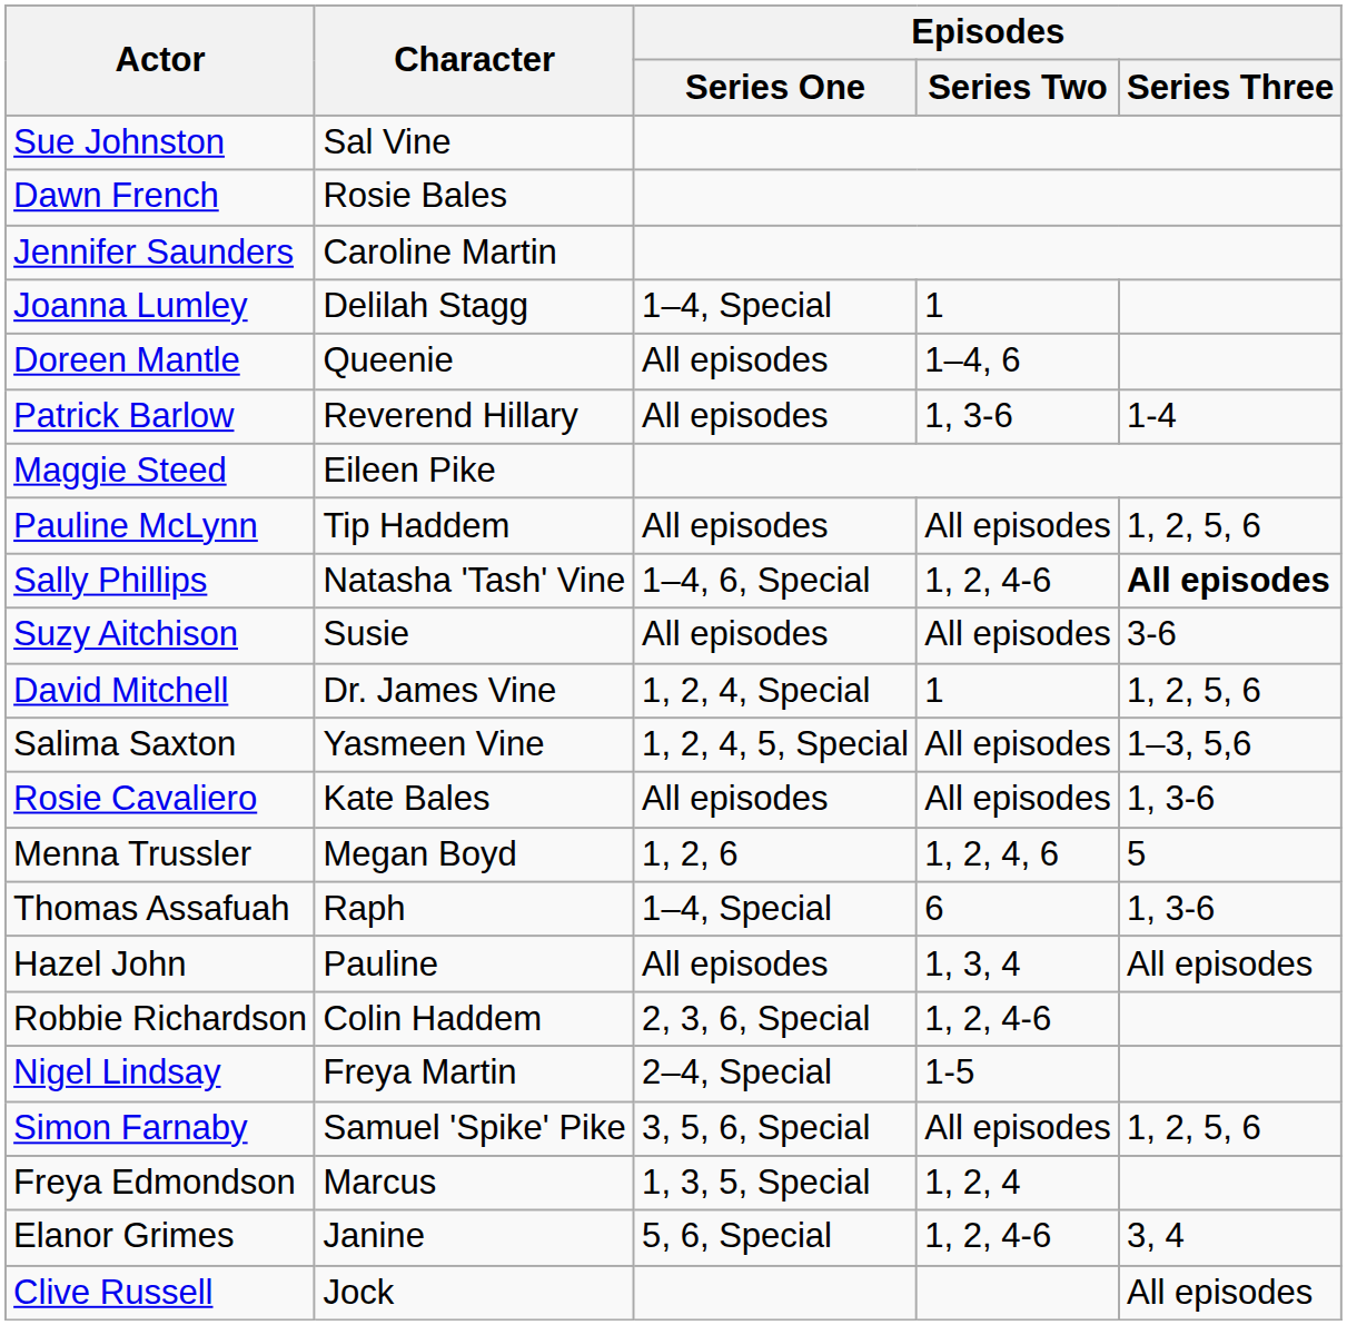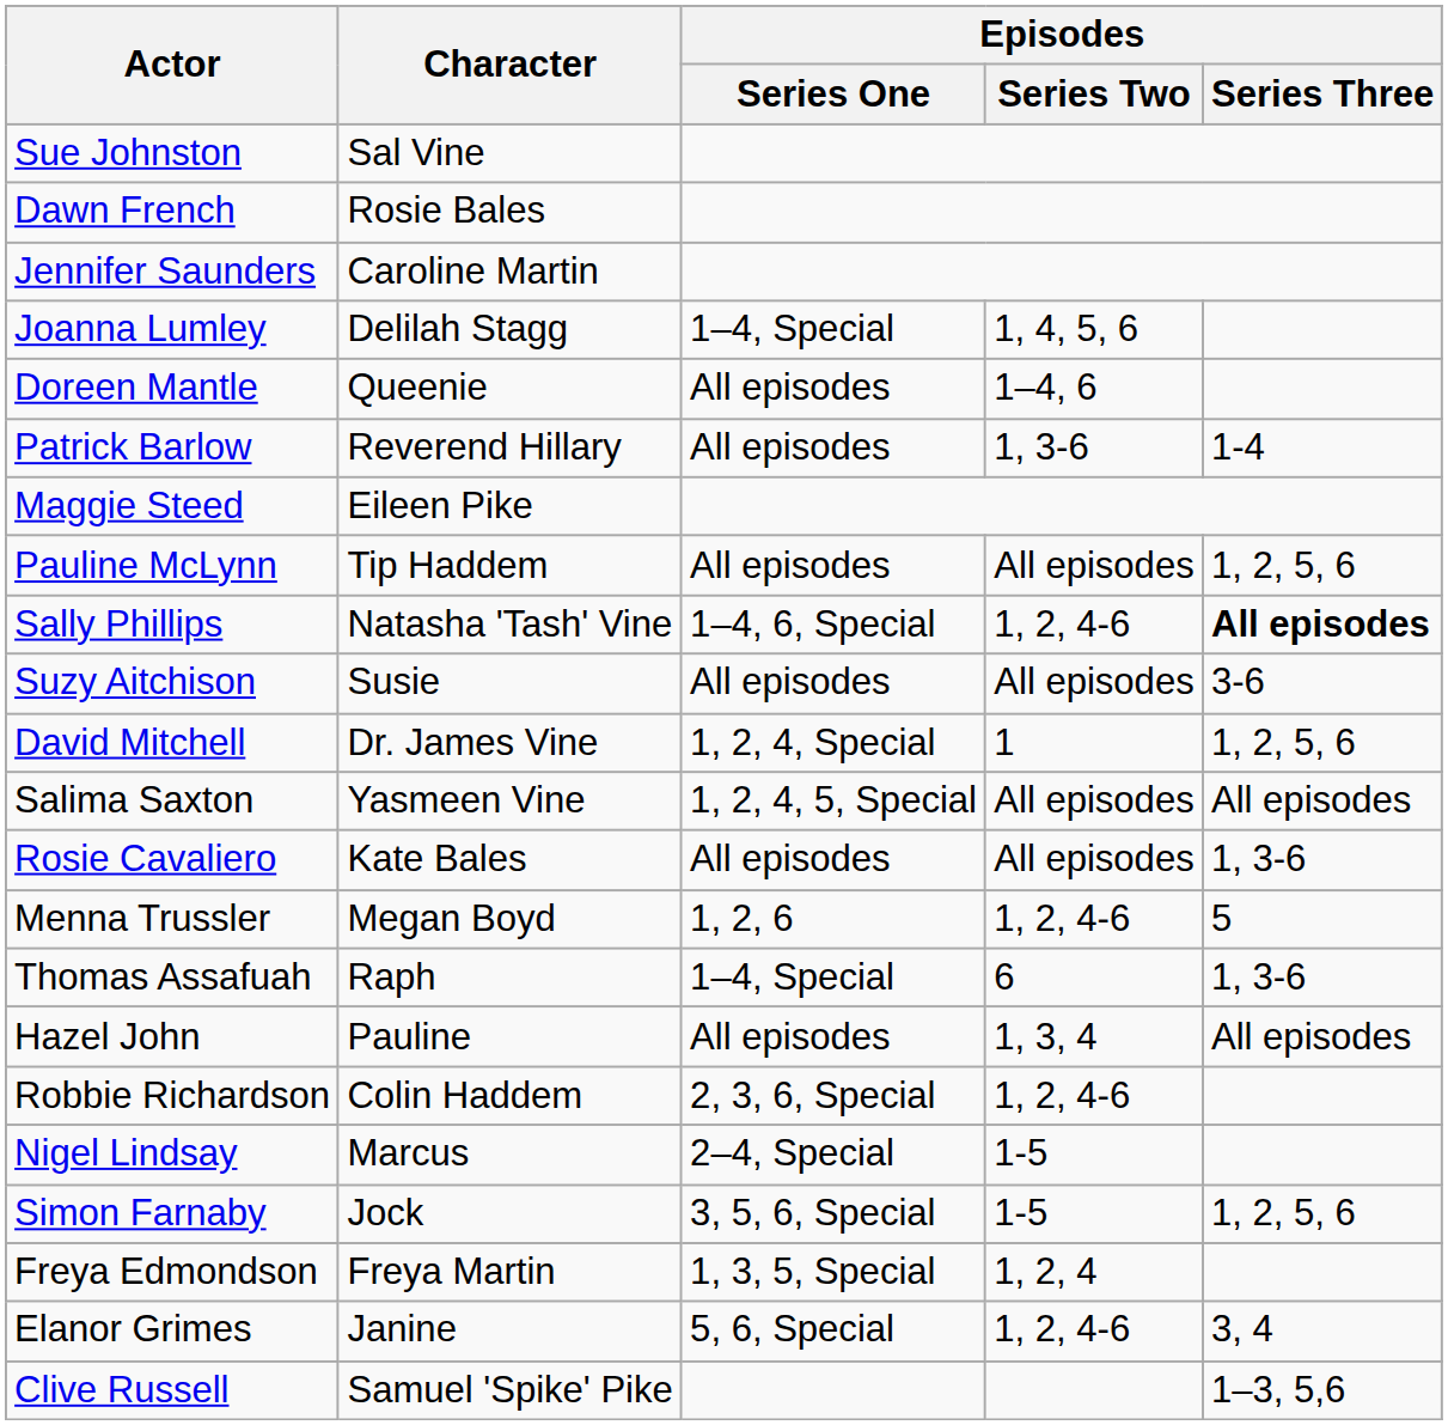Joanna Lumley | Episodes / Series Two: 1 -> 1, 4, 5, 6
Salima Saxton | Episodes / Series Three: 1–3, 5,6 -> All episodes
Menna Trussler | Episodes / Series Two: 1, 2, 4, 6 -> 1, 2, 4-6
Nigel Lindsay | Character: Freya Martin -> Marcus
Simon Farnaby | Character: Samuel 'Spike' Pike -> Jock
Simon Farnaby | Episodes / Series Two: All episodes -> 1-5
Freya Edmondson | Character: Marcus -> Freya Martin
Clive Russell | Character: Jock -> Samuel 'Spike' Pike
Clive Russell | Episodes / Series Three: All episodes -> 1–3, 5,6
